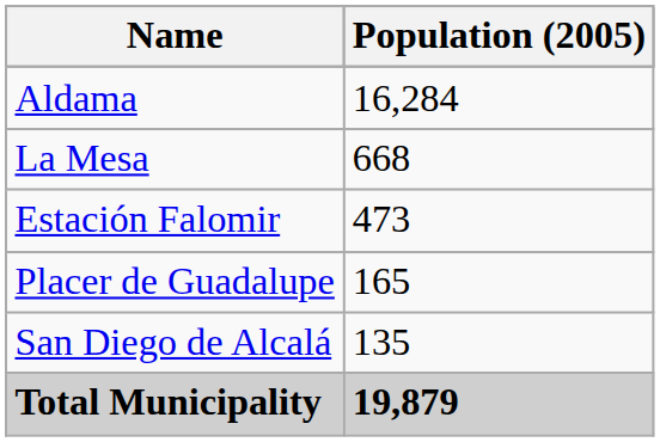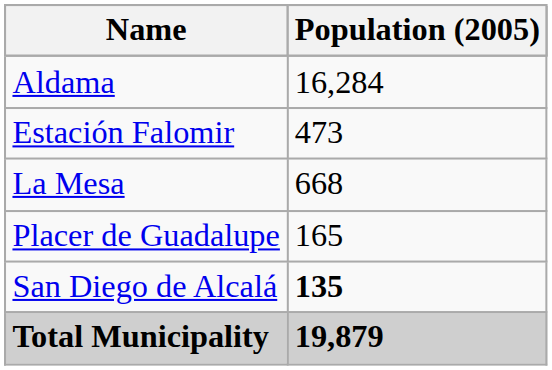rows swapped: La Mesa <-> Estación Falomir
San Diego de Alcalá | Population (2005): normal -> bold
